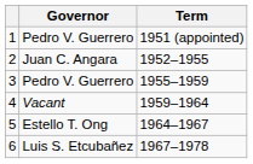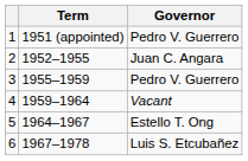columns swapped: Governor <-> Term
